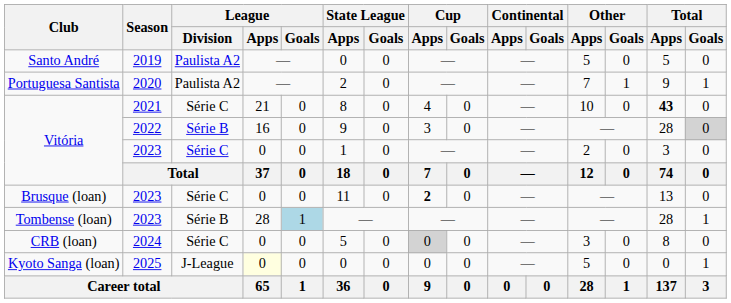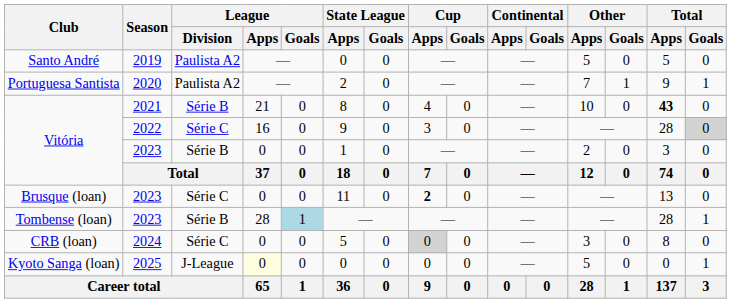Vitória / 2021 | League / Division: Série C -> Série B
Vitória / 2022 | League / Division: Série B -> Série C
Vitória / 2023 | League / Division: Série C -> Série B
